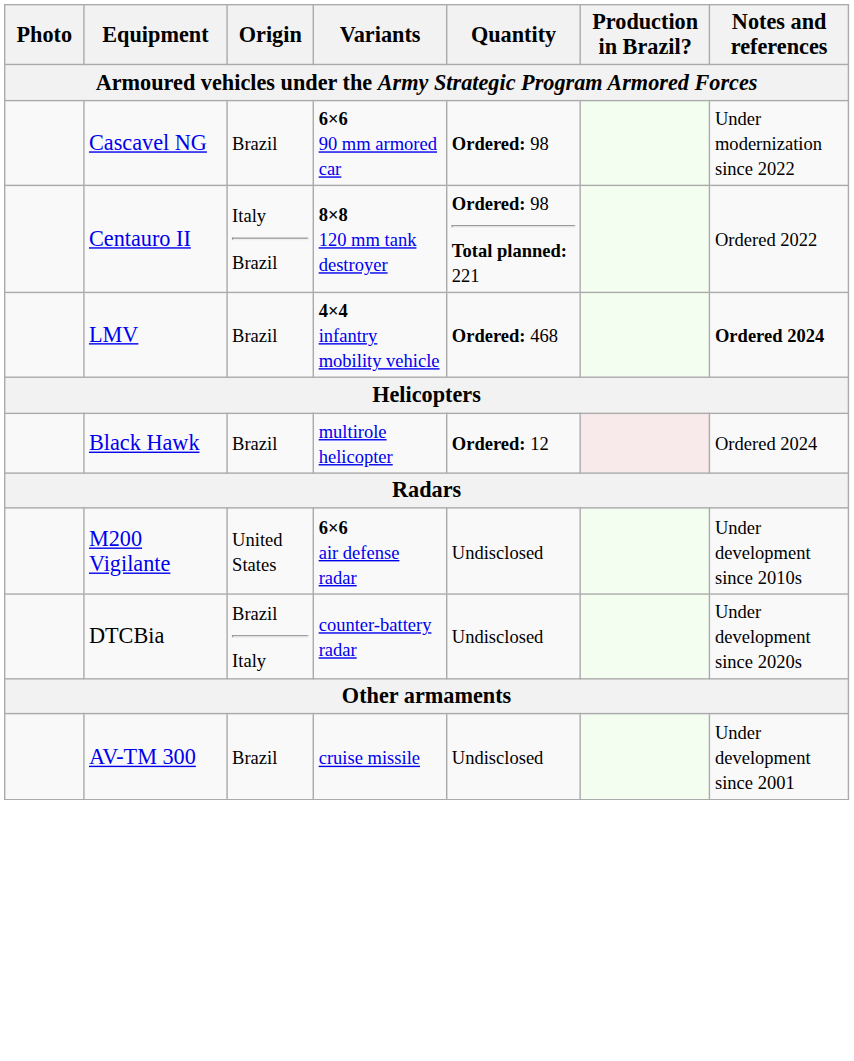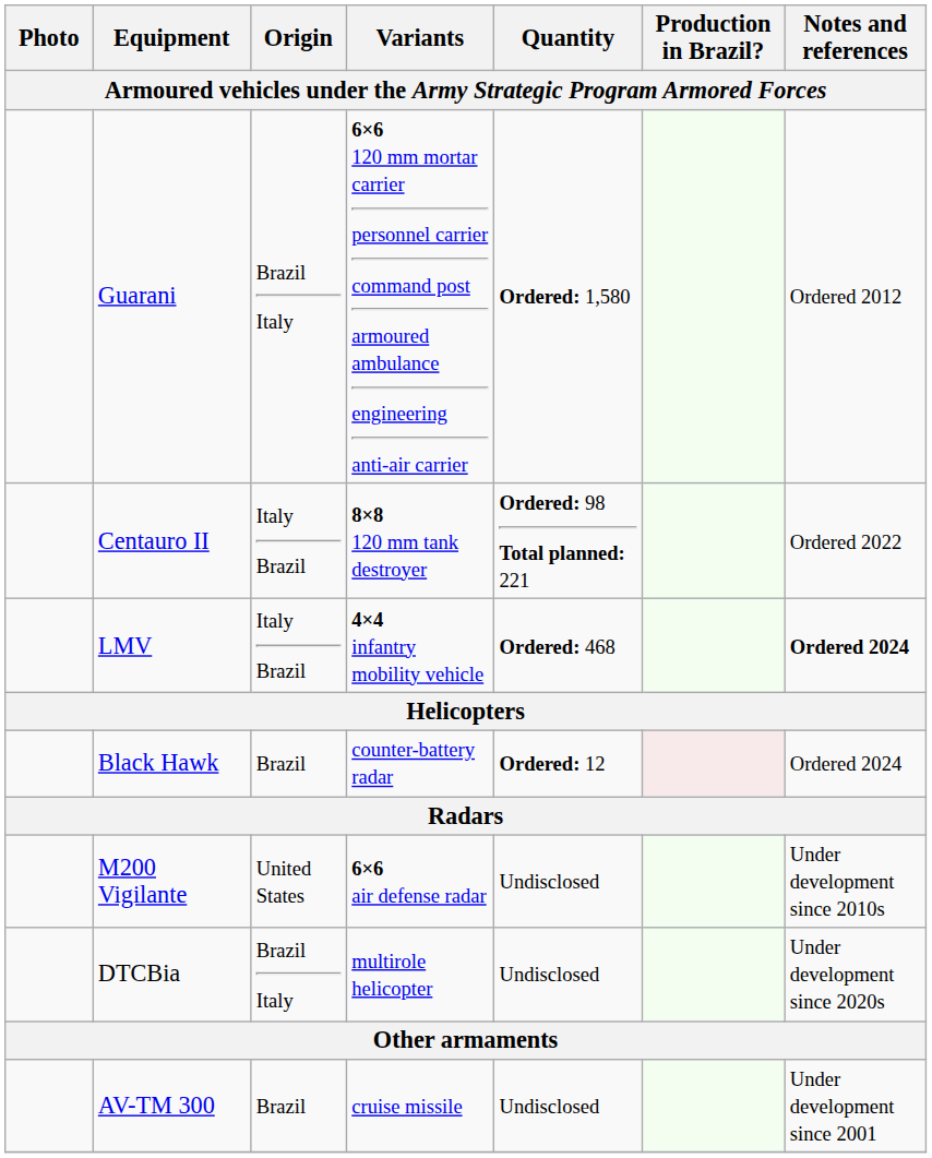+ row: Guarani | Brazil Italy | 6×6 120 mm mortar carrier personnel carrier command post armoured ambulance engineering anti-air carrier | Ordered: 1,580 | Ordered 2012
- row: Cascavel NG | Brazil | 6×6 90 mm armored car | Ordered: 98 | Under modernization since 2022
LMV | Origin: Brazil -> Italy Brazil
Black Hawk | Variants: multirole helicopter -> counter-battery radar
DTCBia | Variants: counter-battery radar -> multirole helicopter
